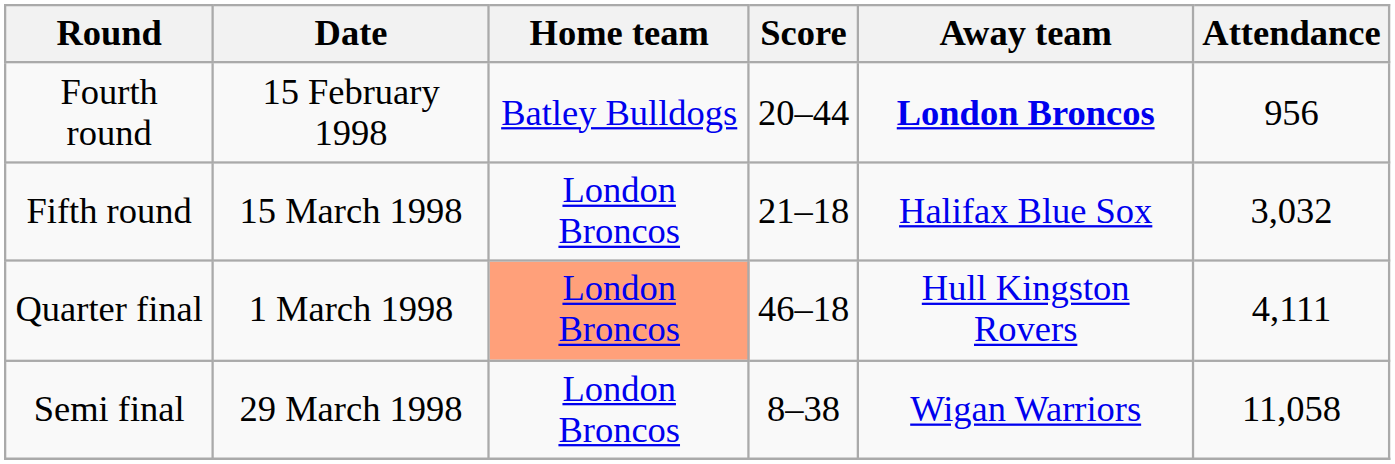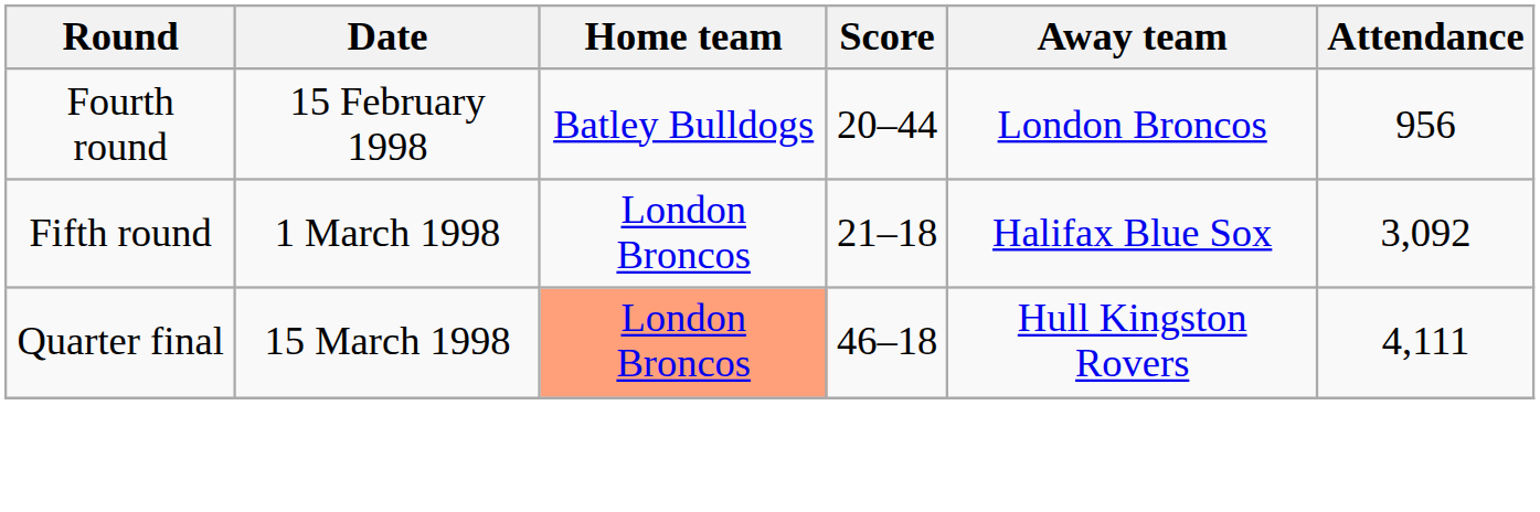Fourth round | Away team: bold -> normal
Fifth round | Date: 15 March 1998 -> 1 March 1998
Fifth round | Attendance: 3,032 -> 3,092
Quarter final | Date: 1 March 1998 -> 15 March 1998
- row: Semi final | 29 March 1998 | London Broncos | 8–38 | Wigan Warriors | 11,058
